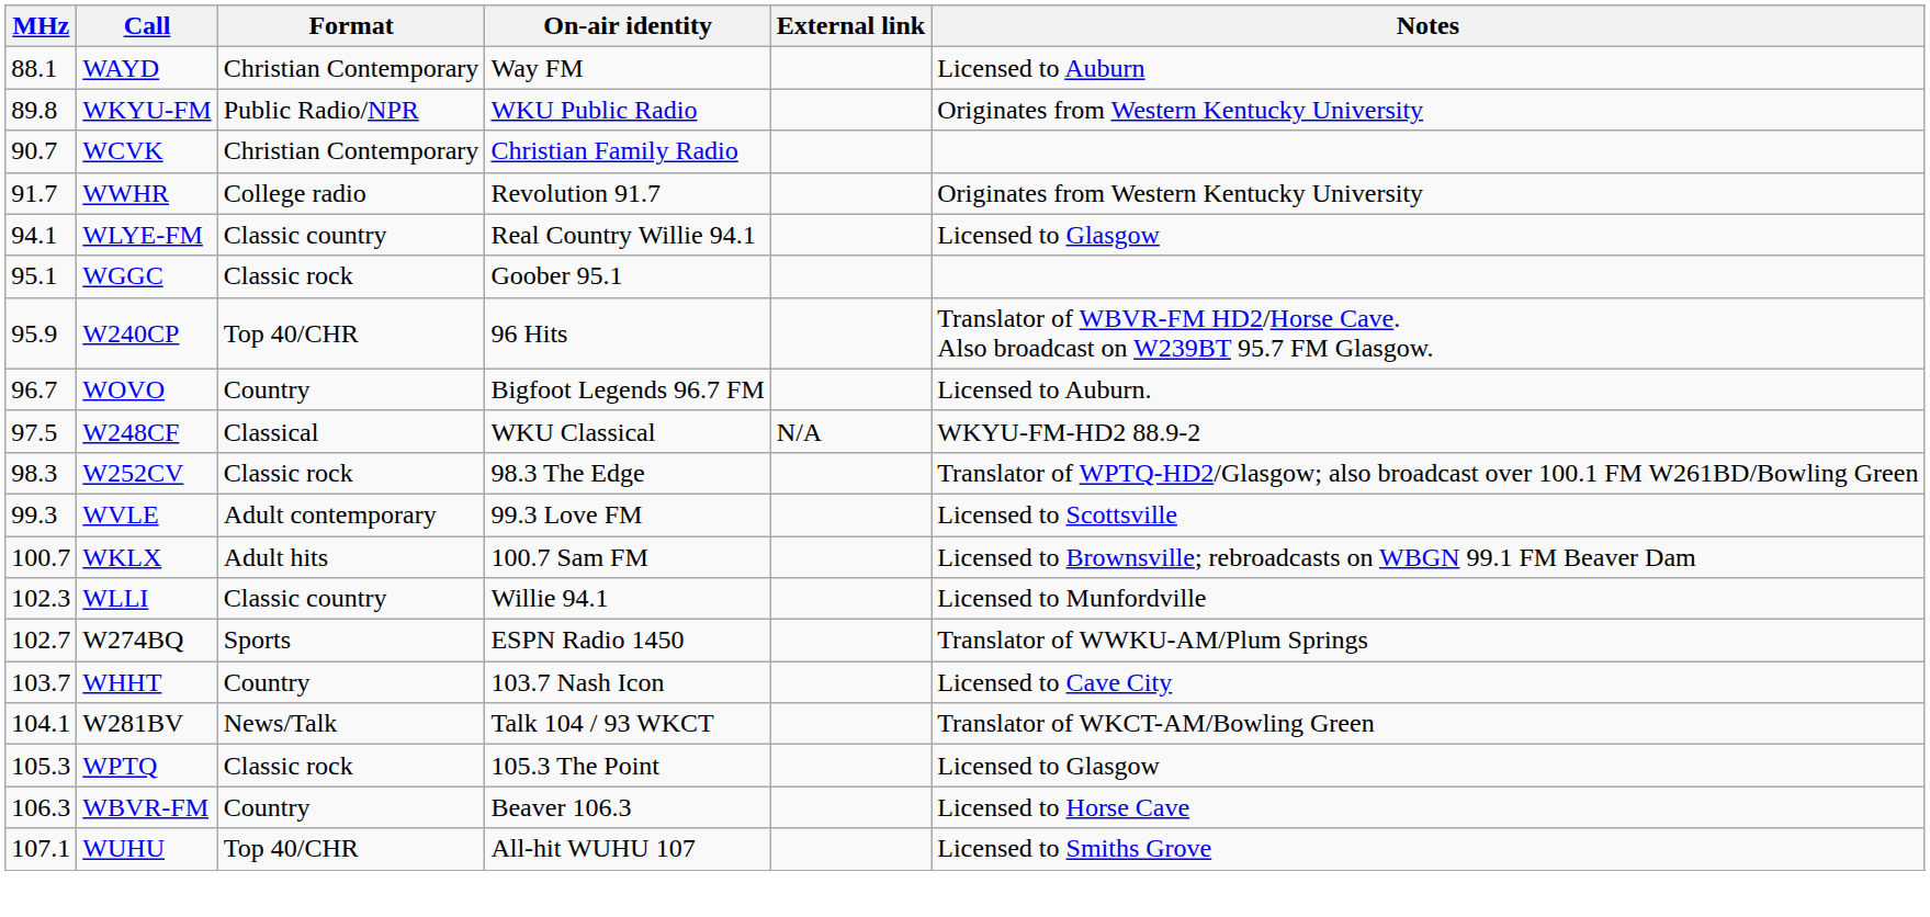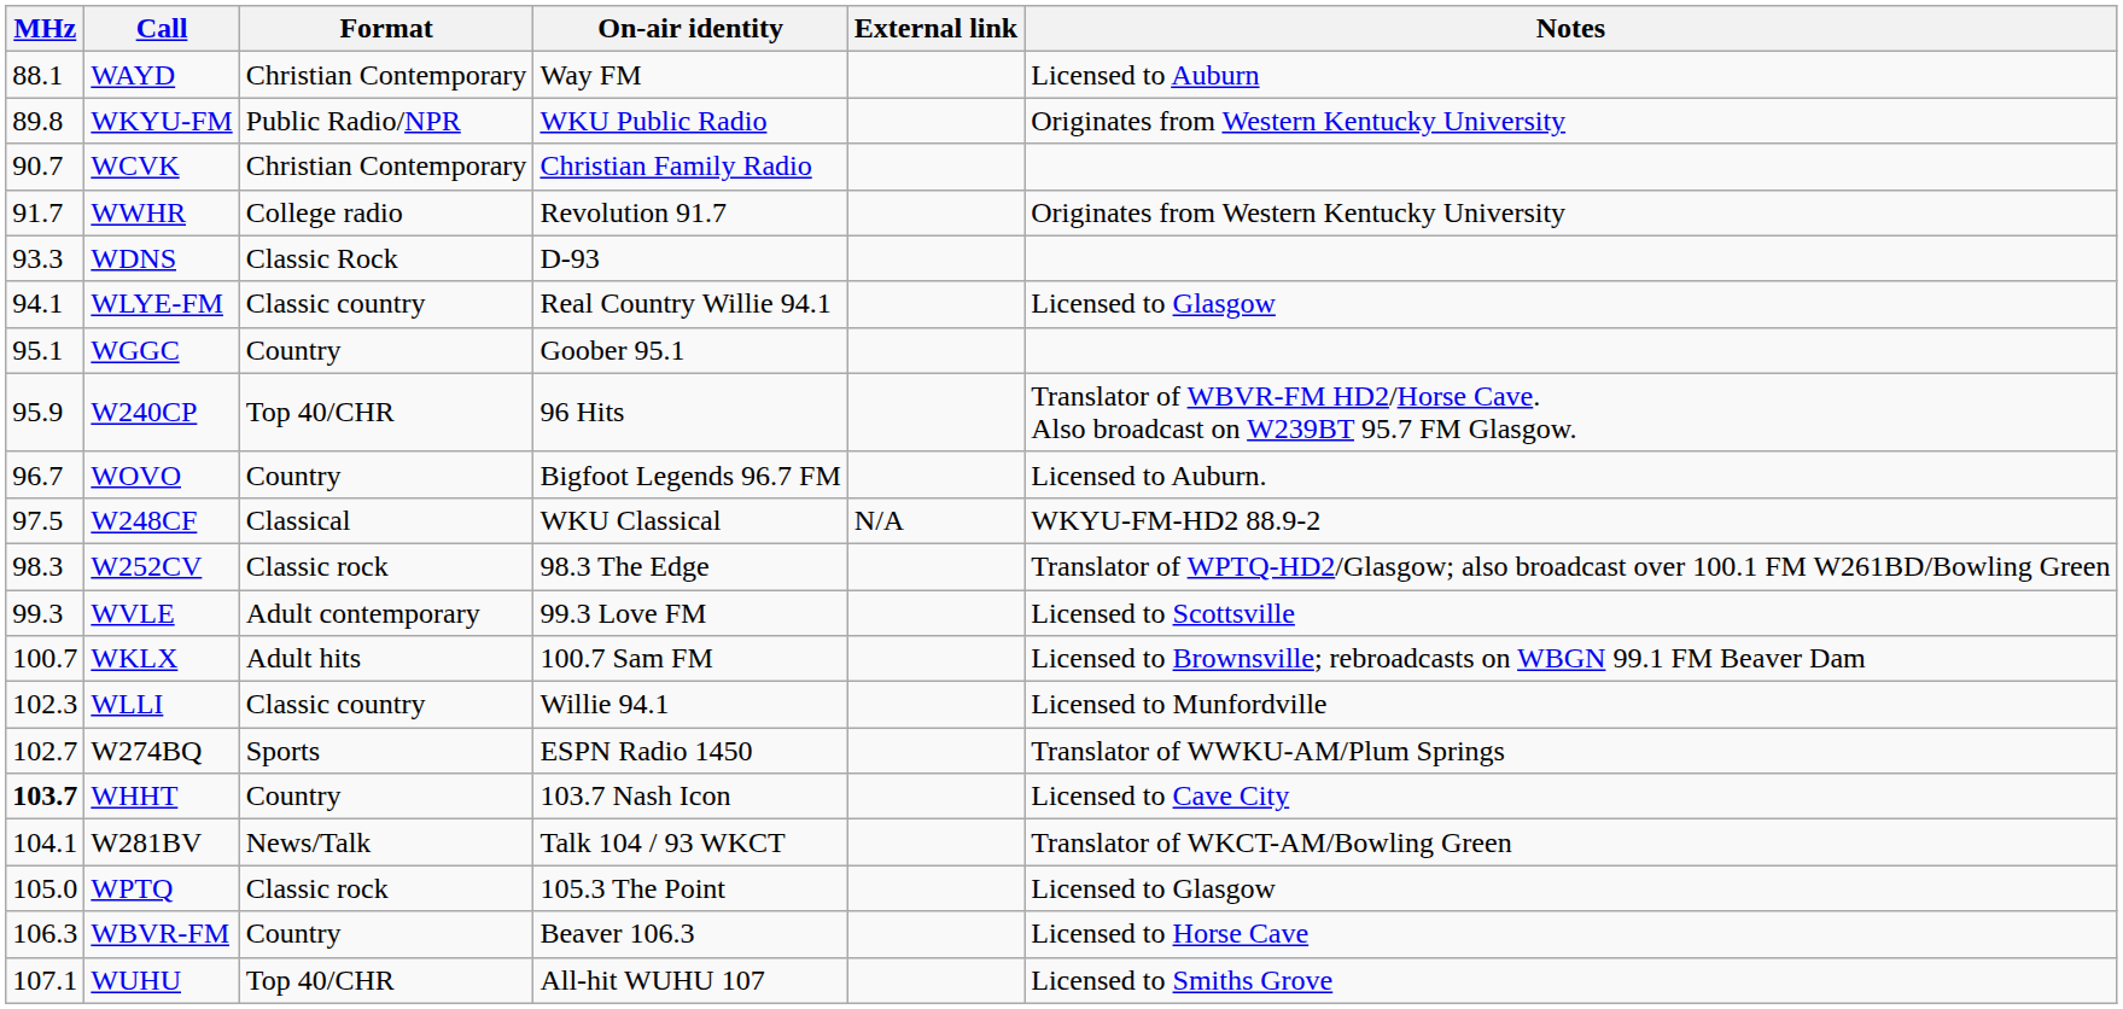+ row: 93.3 | WDNS | Classic Rock | D-93
WGGC | Format: Classic rock -> Country
WHHT | MHz: normal -> bold
WPTQ | MHz: 105.3 -> 105.0
